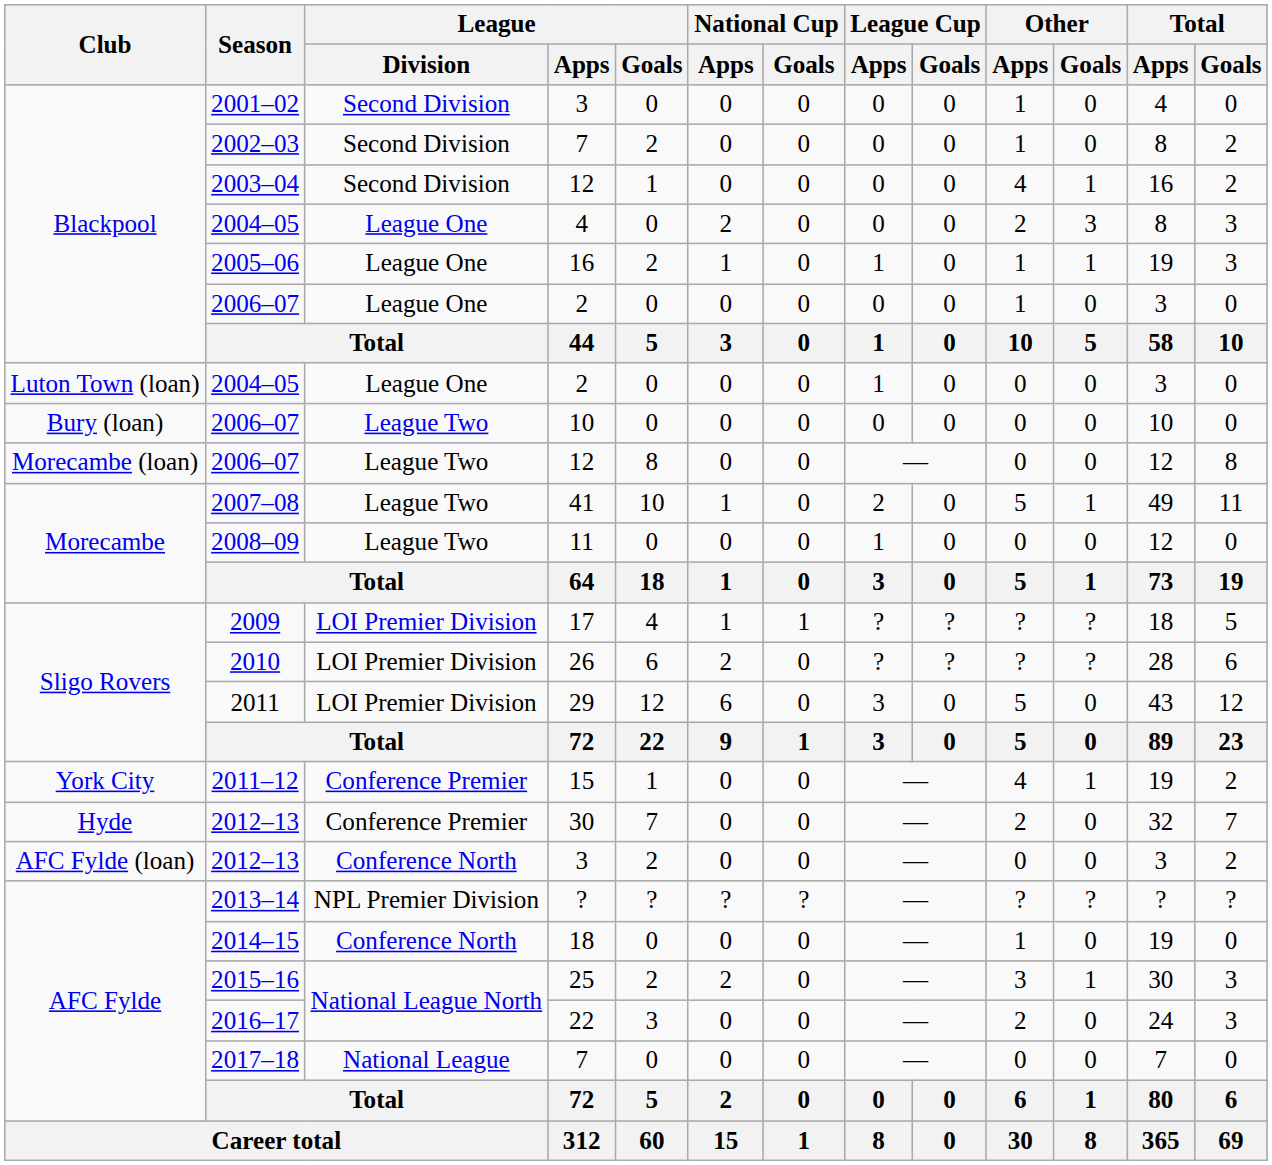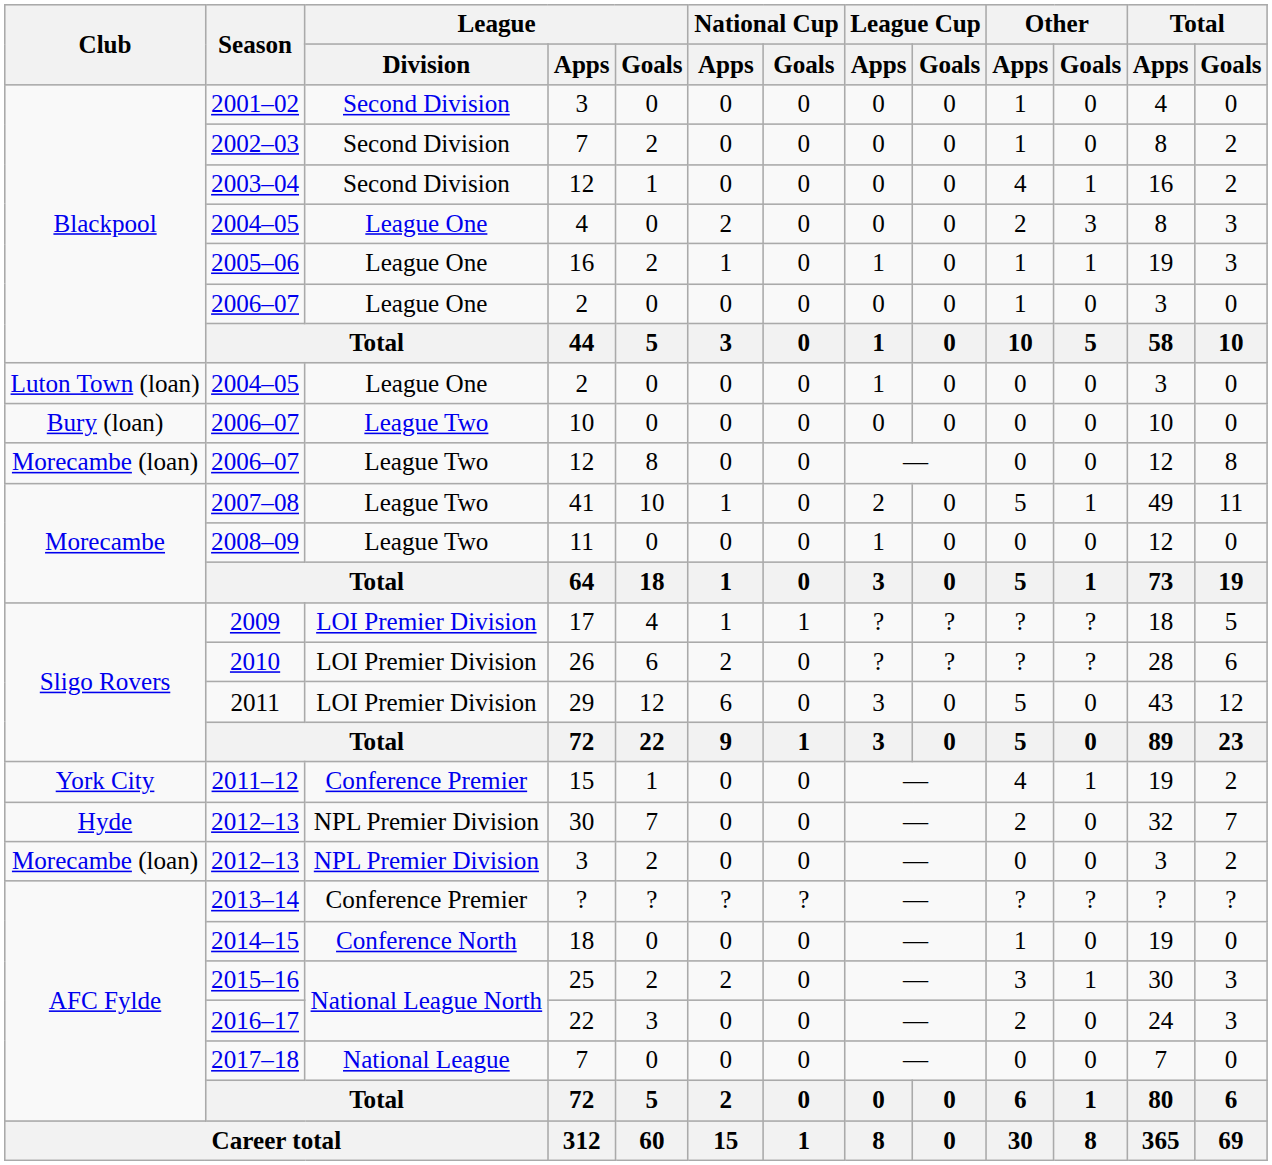2012–13 / 30 | League / Division: Conference Premier -> NPL Premier Division
2012–13 / 3 | Club: AFC Fylde (loan) -> Morecambe (loan)
2012–13 / 3 | League / Division: Conference North -> NPL Premier Division
2013–14 | League / Division: NPL Premier Division -> Conference Premier
